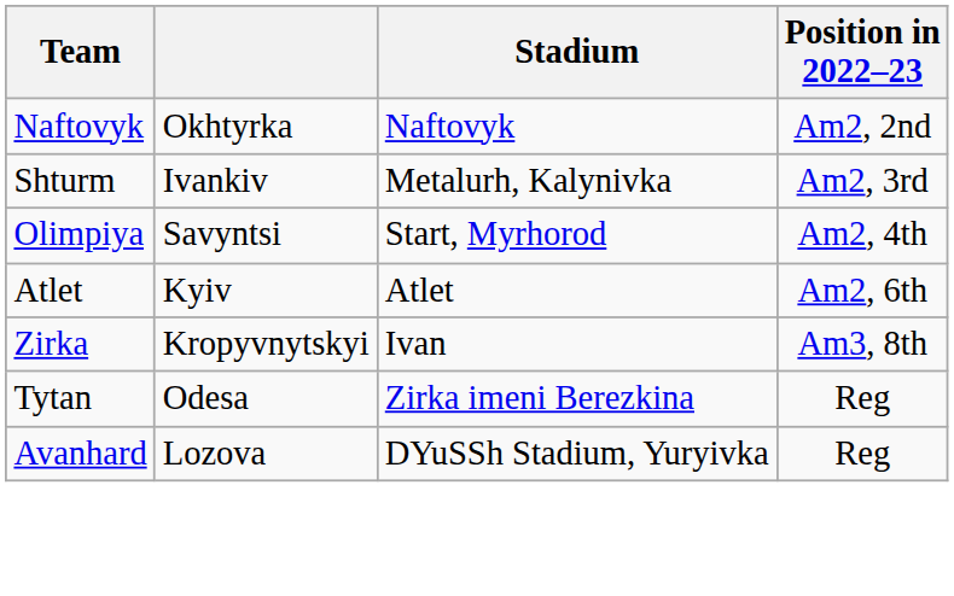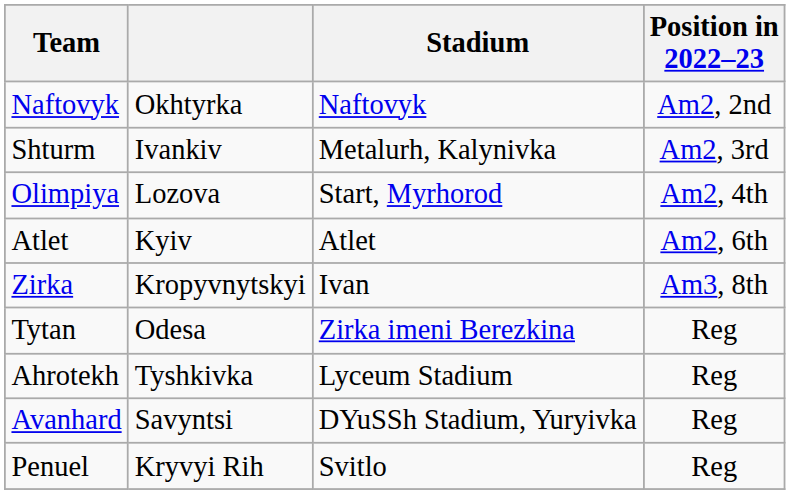Olimpiya | column 2: Savyntsi -> Lozova
+ row: Ahrotekh | Tyshkivka | Lyceum Stadium | Reg
Avanhard | column 2: Lozova -> Savyntsi
+ row: Penuel | Kryvyi Rih | Svitlo | Reg
